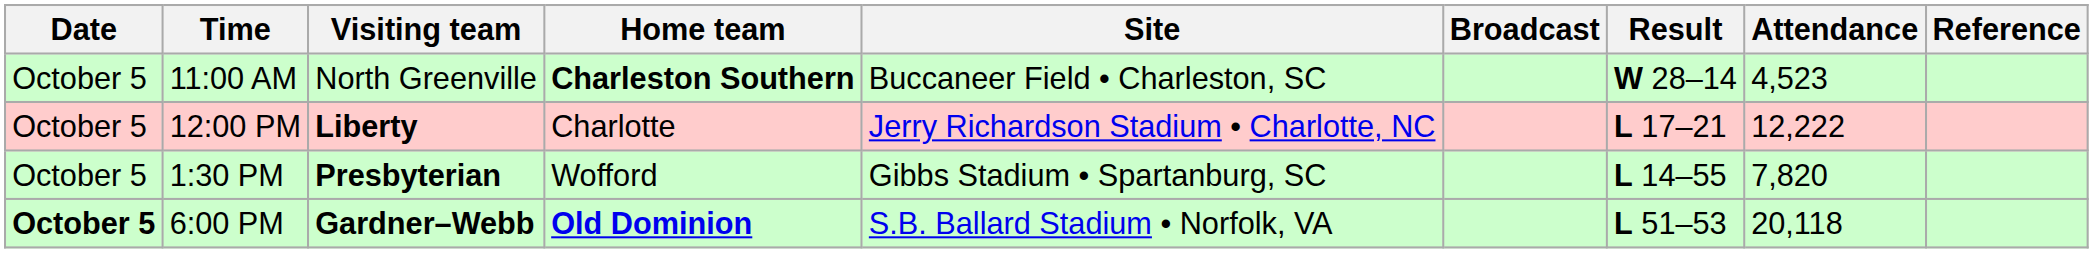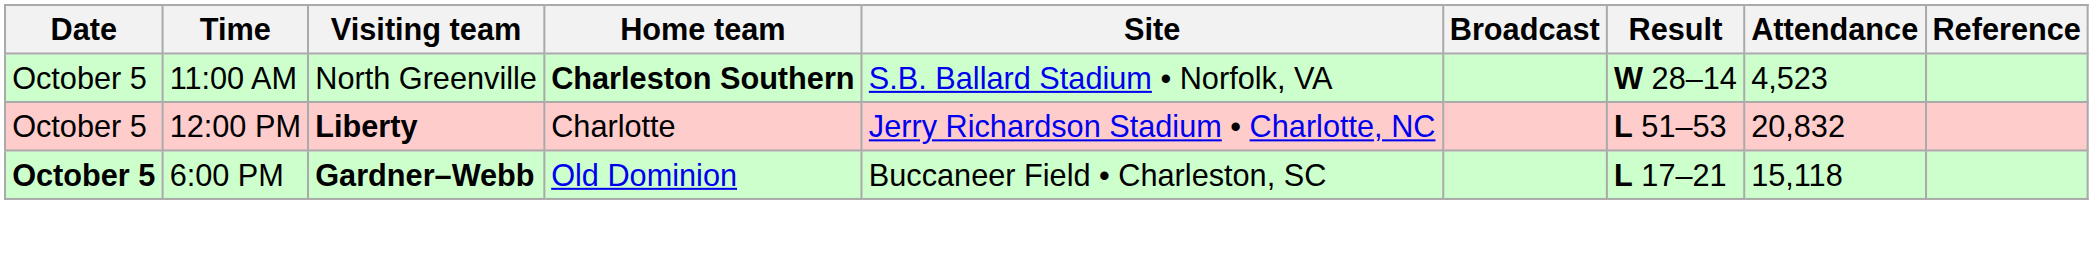11:00 AM | Site: Buccaneer Field • Charleston, SC -> S.B. Ballard Stadium • Norfolk, VA
12:00 PM | Result: L 17–21 -> L 51–53
12:00 PM | Attendance: 12,222 -> 20,832
- row: October 5 | 1:30 PM | Presbyterian | Wofford | Gibbs Stadium • Spartanburg, SC | L 14–55 | 7,820
6:00 PM | Home team: bold -> normal
6:00 PM | Site: S.B. Ballard Stadium • Norfolk, VA -> Buccaneer Field • Charleston, SC
6:00 PM | Result: L 51–53 -> L 17–21
6:00 PM | Attendance: 20,118 -> 15,118
